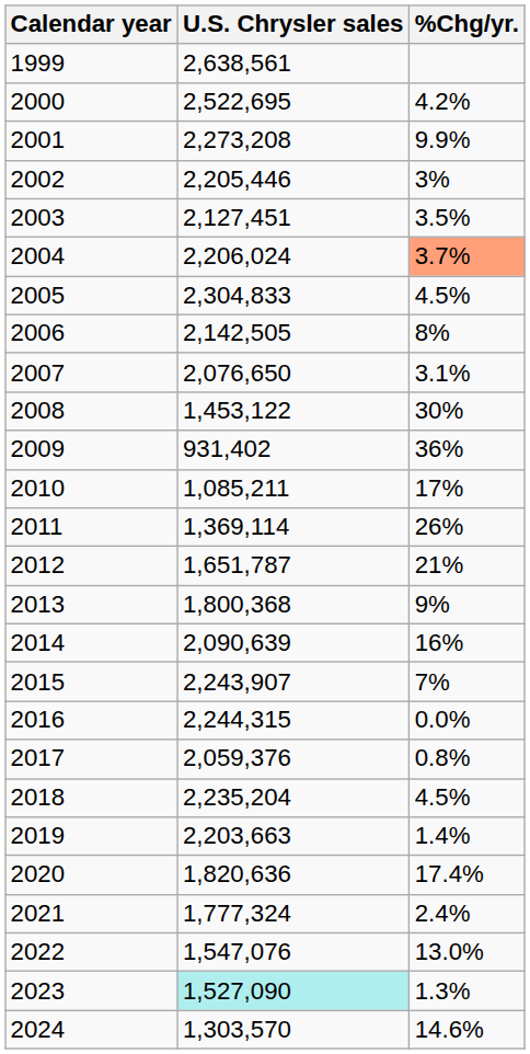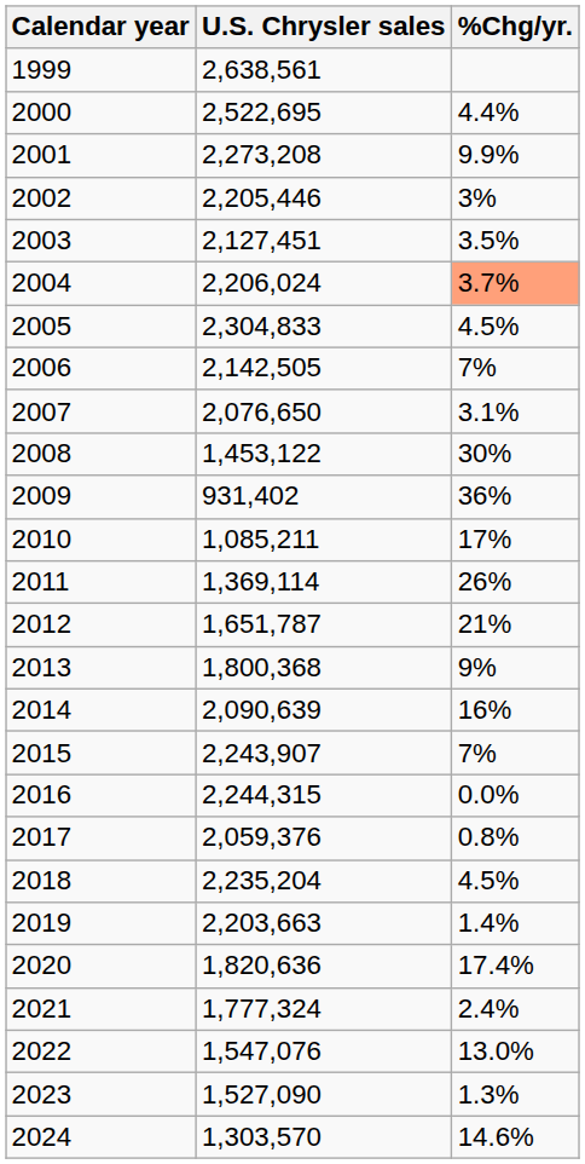2000 | %Chg/yr.: 4.2% -> 4.4%
2006 | %Chg/yr.: 8% -> 7%
2023 | U.S. Chrysler sales: paleturquoise background -> no background
